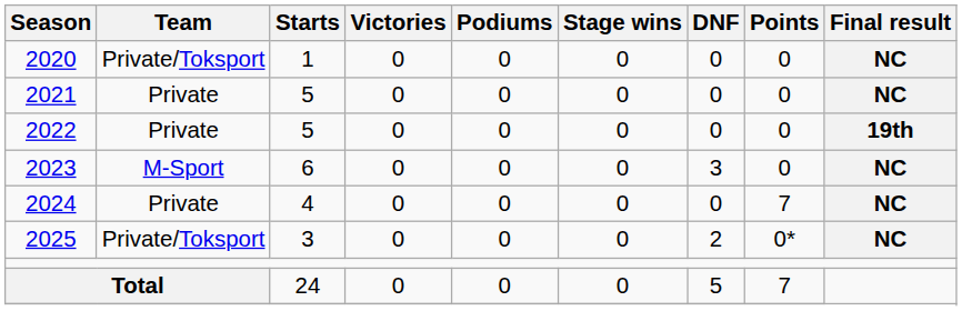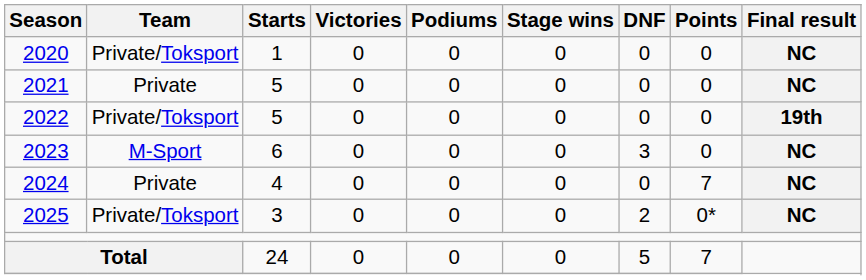2022 | Team: Private -> Private/Toksport
